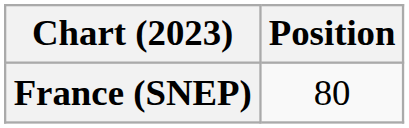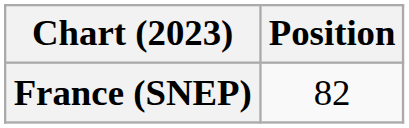France (SNEP) | Position: 80 -> 82
